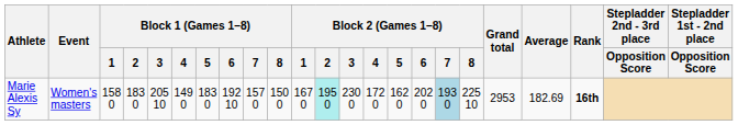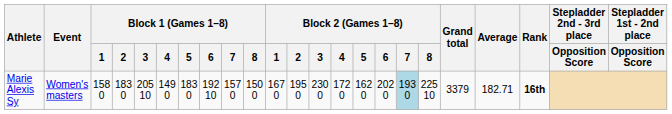Marie Alexis Sy | Block 2 (Games 1–8) / 2: paleturquoise background -> no background
Marie Alexis Sy | Grand total: 2953 -> 3379
Marie Alexis Sy | Average: 182.69 -> 182.71
